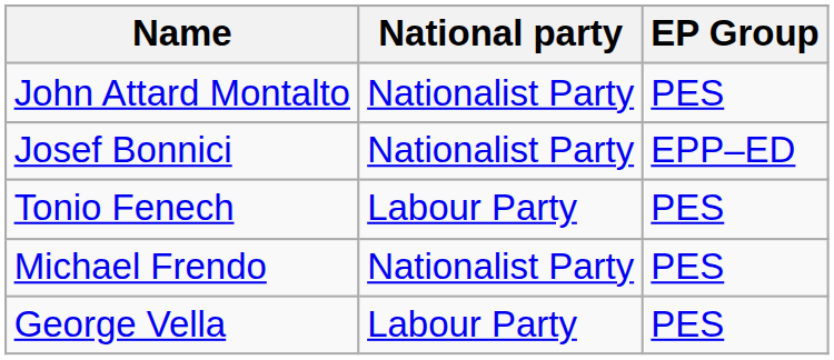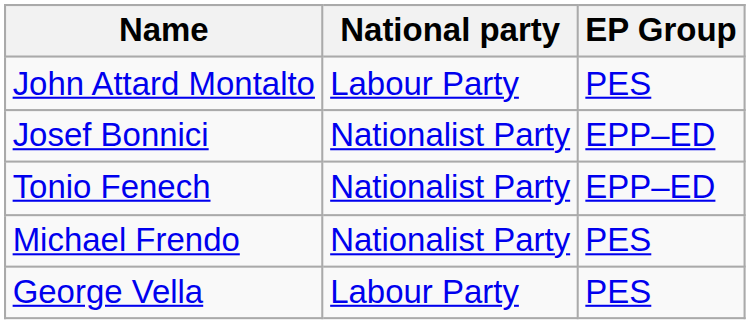John Attard Montalto | National party: Nationalist Party -> Labour Party
Tonio Fenech | National party: Labour Party -> Nationalist Party
Tonio Fenech | EP Group: PES -> EPP–ED
